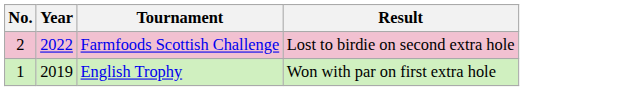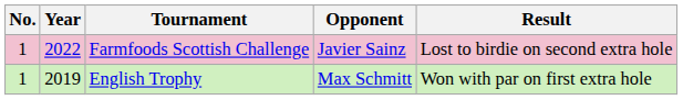+ column: Opponent | Javier Sainz | Max Schmitt
Farmfoods Scottish Challenge | No.: 2 -> 1
